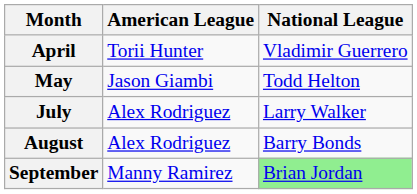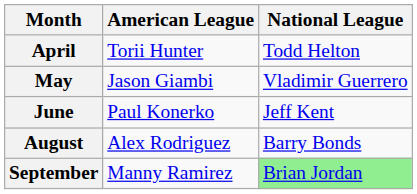April | National League: Vladimir Guerrero -> Todd Helton
May | National League: Todd Helton -> Vladimir Guerrero
+ row: June | Paul Konerko | Jeff Kent
- row: July | Alex Rodriguez | Larry Walker
